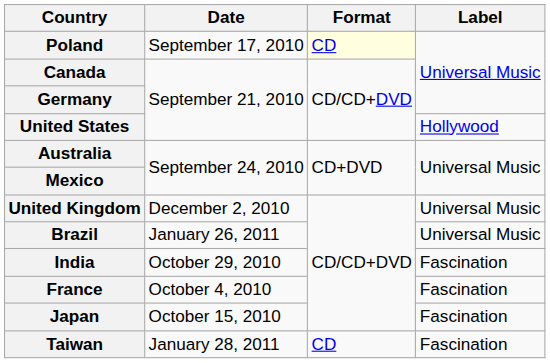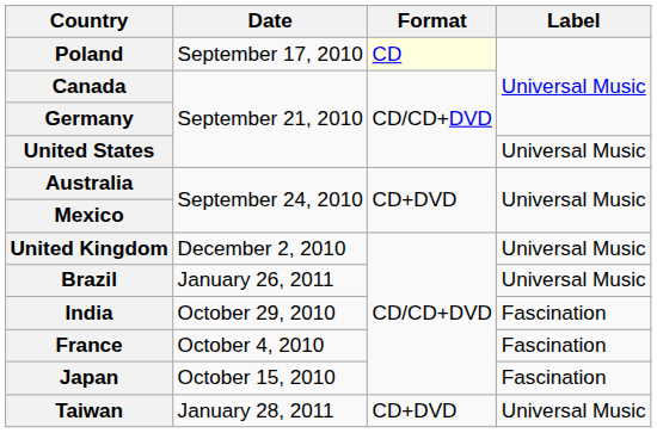United States | Label: Hollywood -> Universal Music
Taiwan | Format: CD -> CD+DVD
Taiwan | Label: Fascination -> Universal Music
